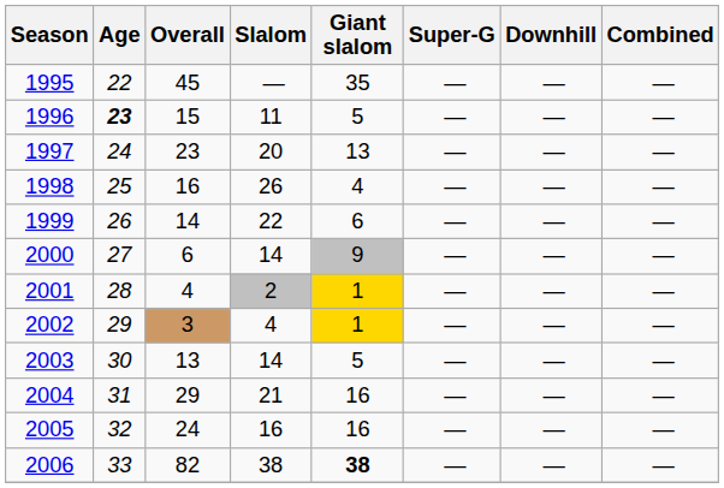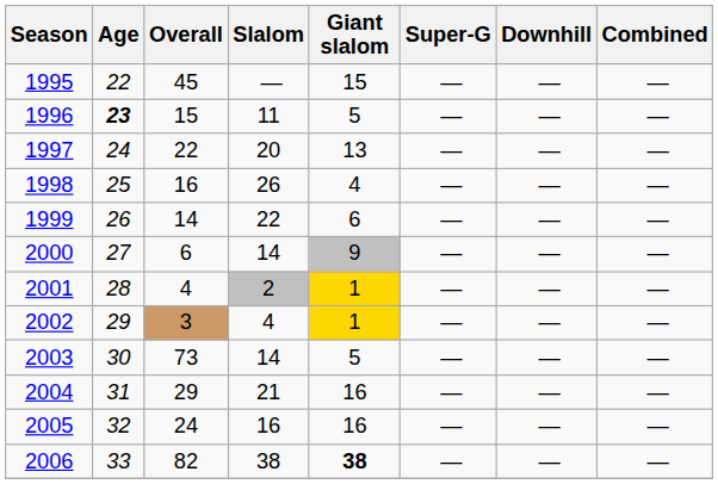1995 | Giant slalom: 35 -> 15
1997 | Overall: 23 -> 22
2003 | Overall: 13 -> 73
